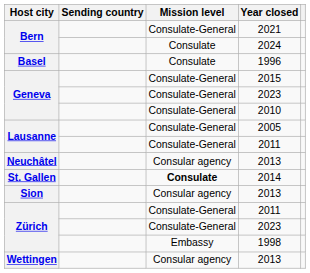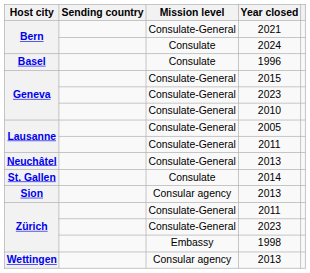Neuchâtel / 2013 | Mission level: Consular agency -> Consulate-General
2014 | Mission level: bold -> normal
